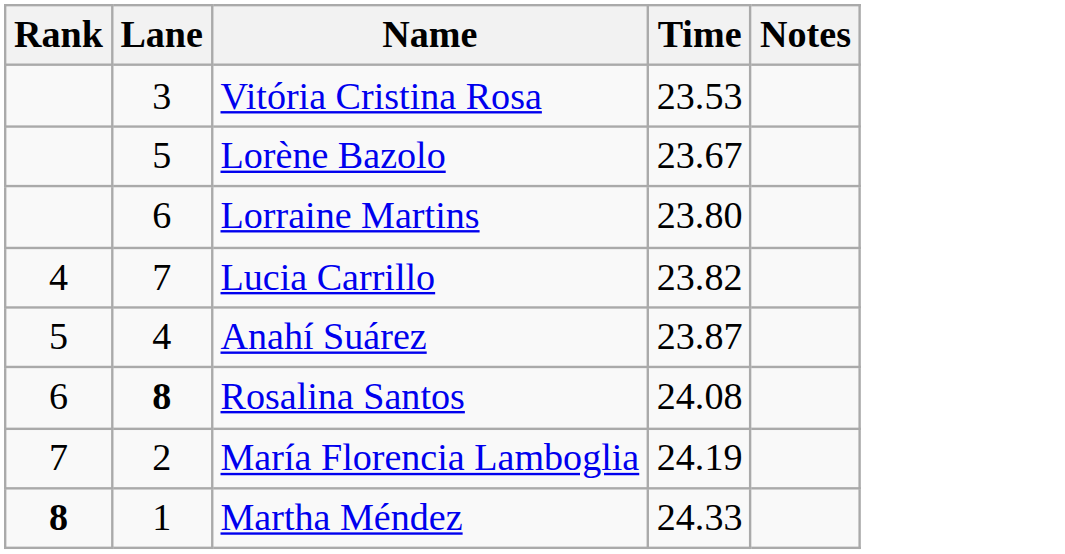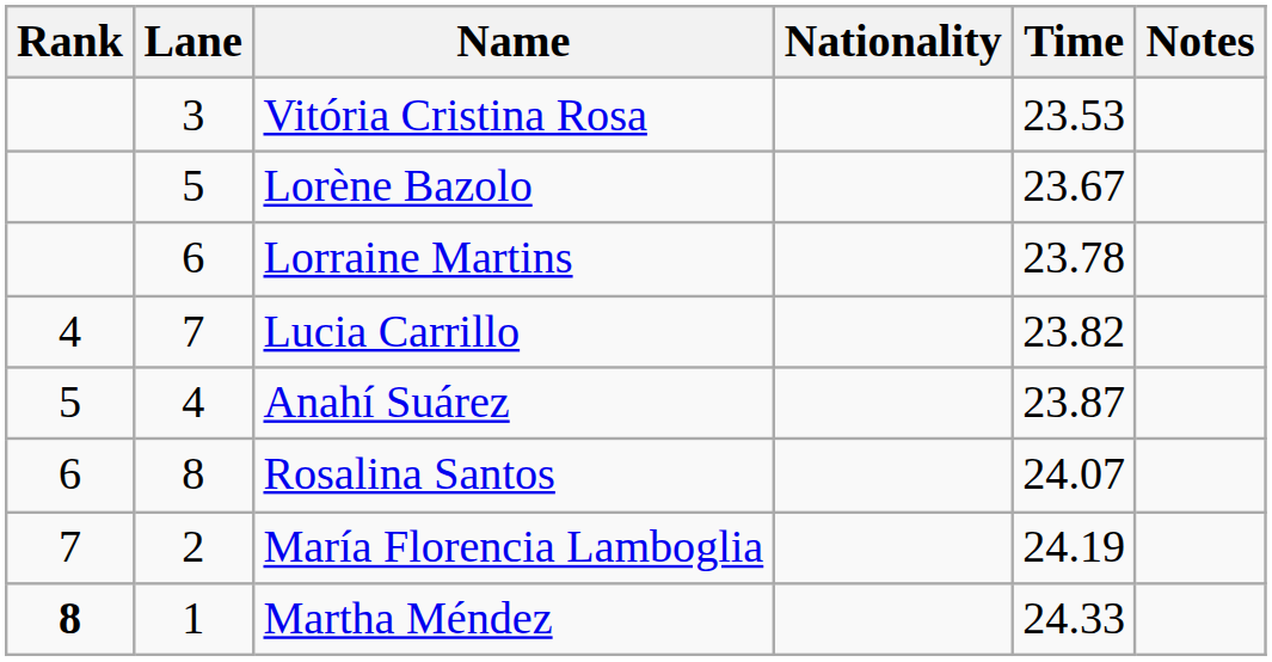+ column: Nationality
Lorraine Martins | Time: 23.80 -> 23.78
Rosalina Santos | Lane: bold -> normal
Rosalina Santos | Time: 24.08 -> 24.07
